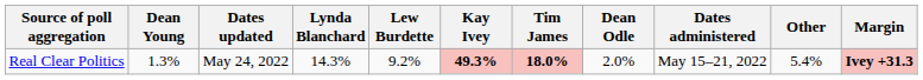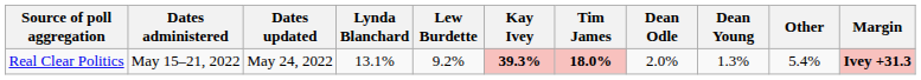columns swapped: Dates administered <-> Dean Young
Real Clear Politics | Lynda Blanchard: 14.3% -> 13.1%
Real Clear Politics | Kay Ivey: 49.3% -> 39.3%
